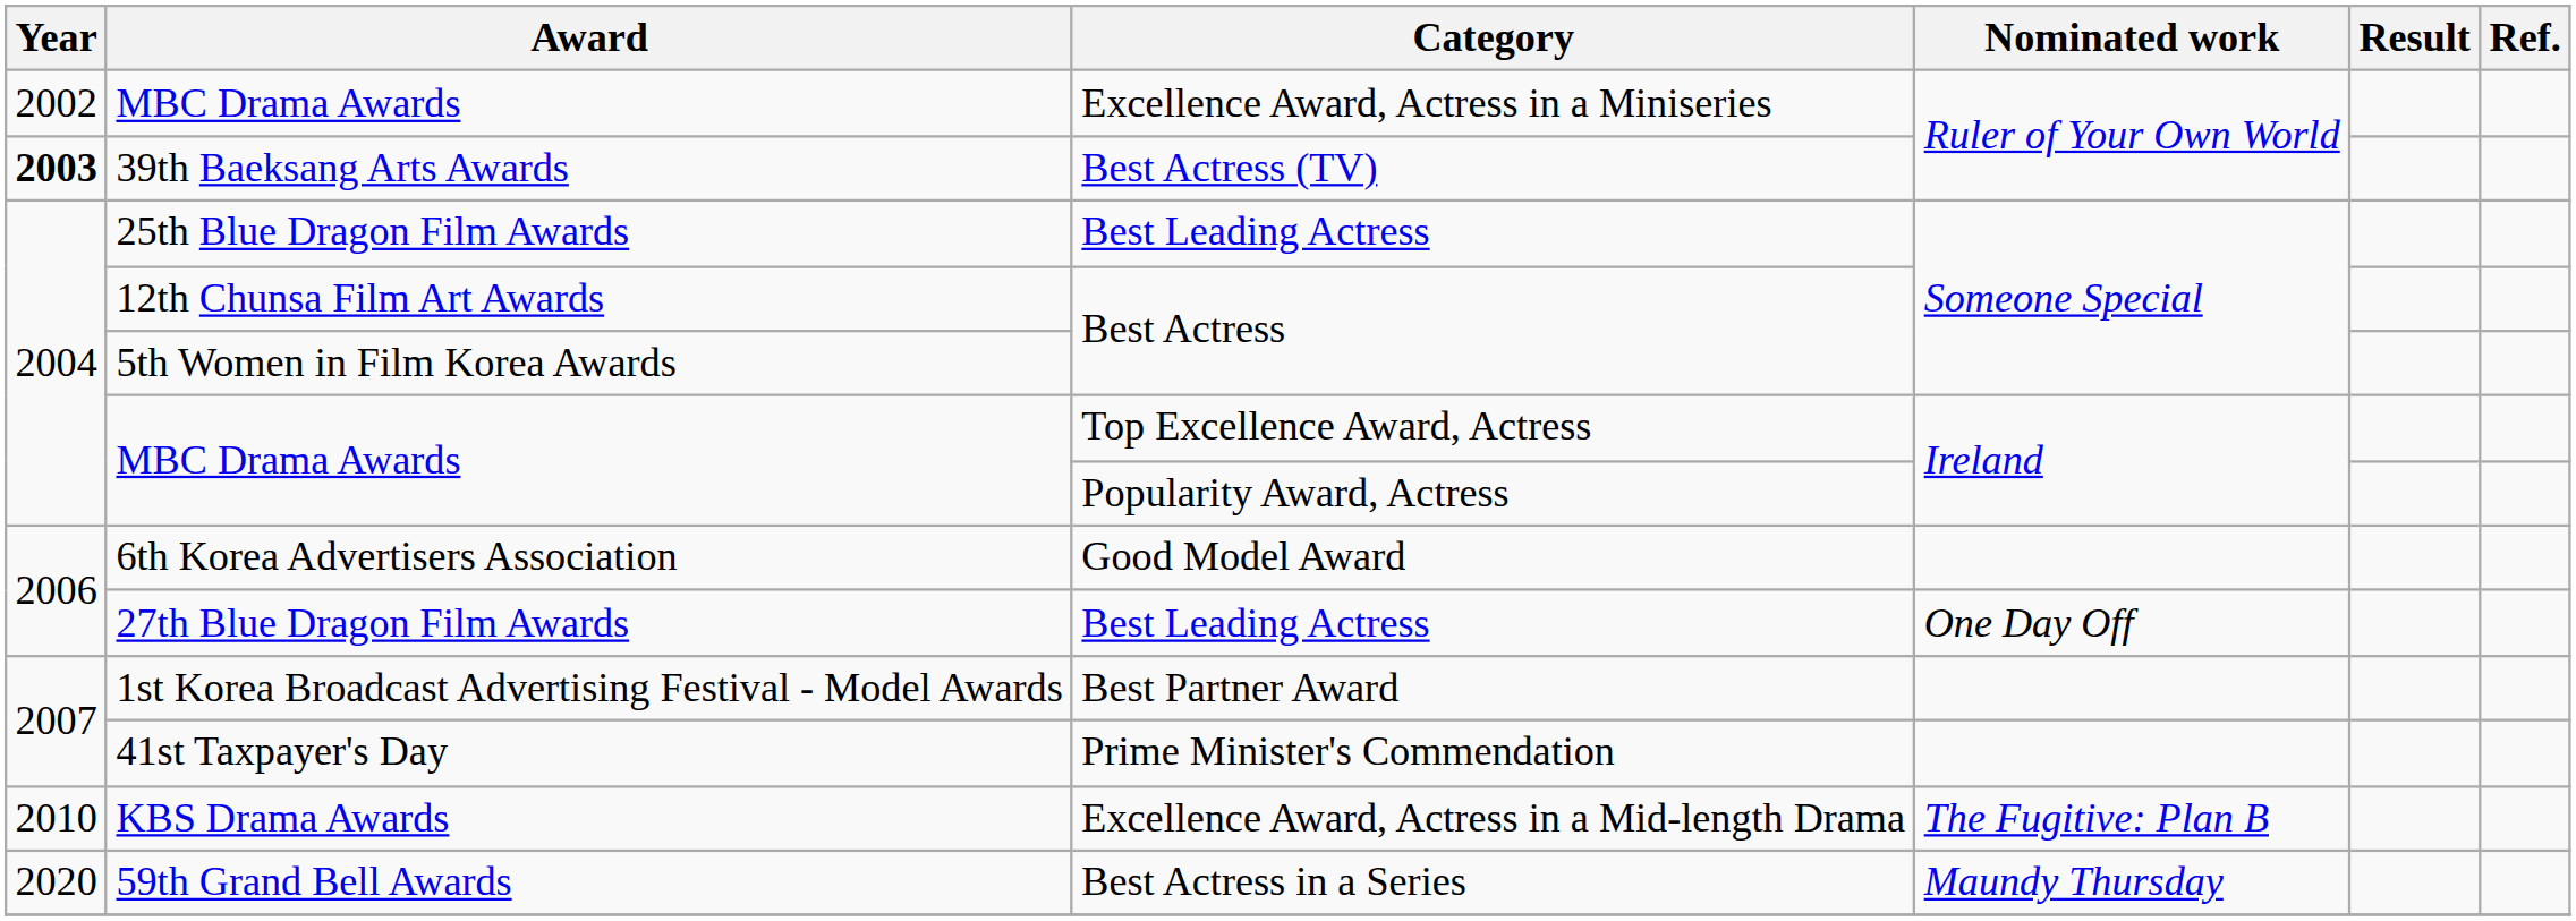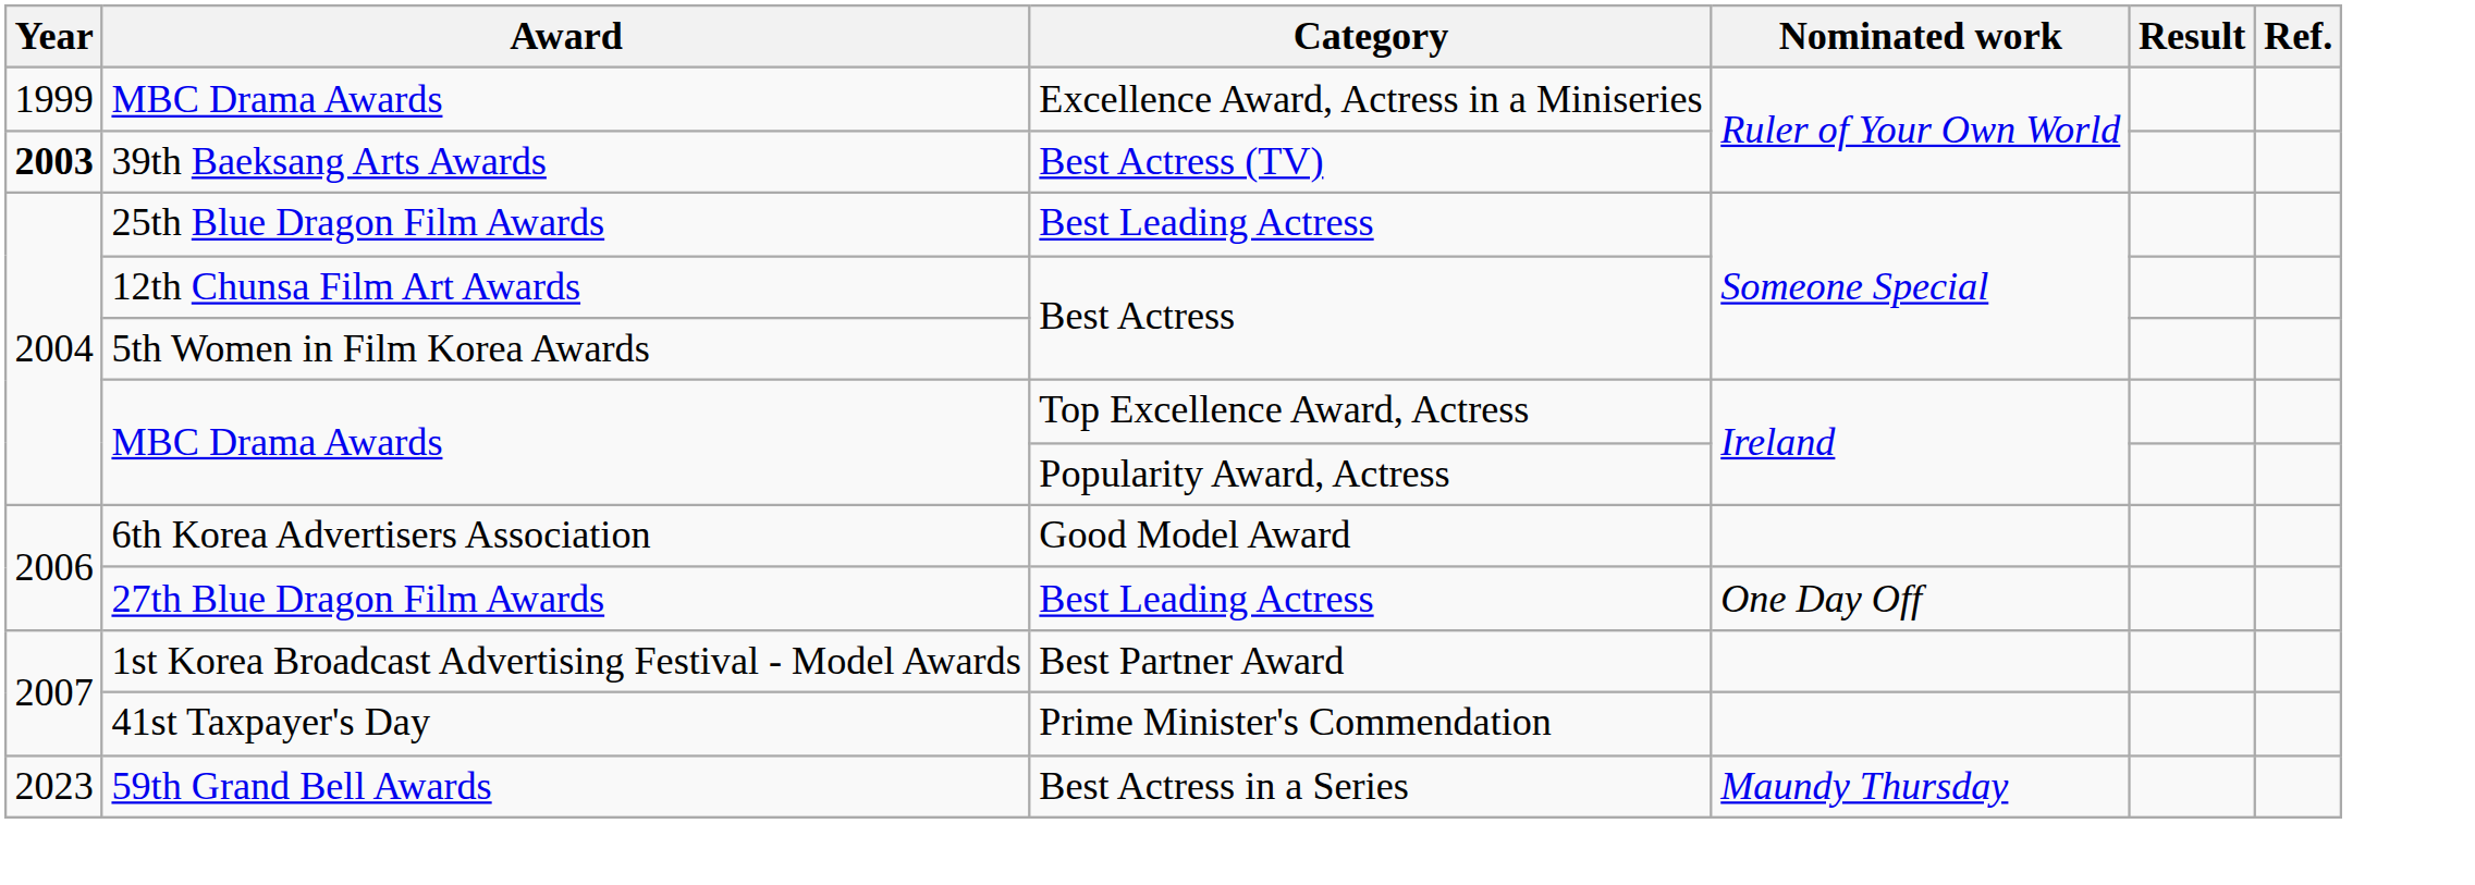MBC Drama Awards / Excellence Award, Actress in a Miniseries | Year: 2002 -> 1999
- row: 2010 | KBS Drama Awards | Excellence Award, Actress in a Mid-length Drama | The Fugitive: Plan B
59th Grand Bell Awards | Year: 2020 -> 2023
